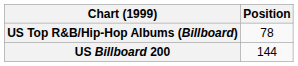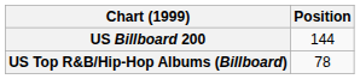rows swapped: US Billboard 200 <-> US Top R&B/Hip-Hop Albums (Billboard)
